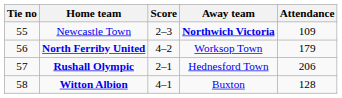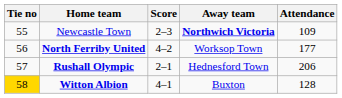North Ferriby United | Attendance: 179 -> 177
Witton Albion | Tie no: no background -> gold background
